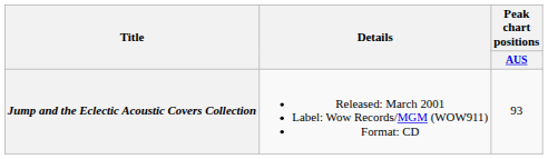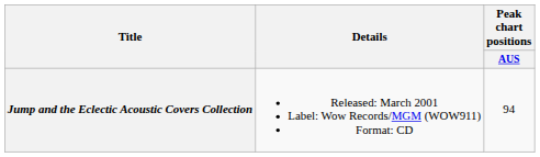Jump and the Eclectic Acoustic Covers Collection | Peak chart positions / AUS: 93 -> 94
